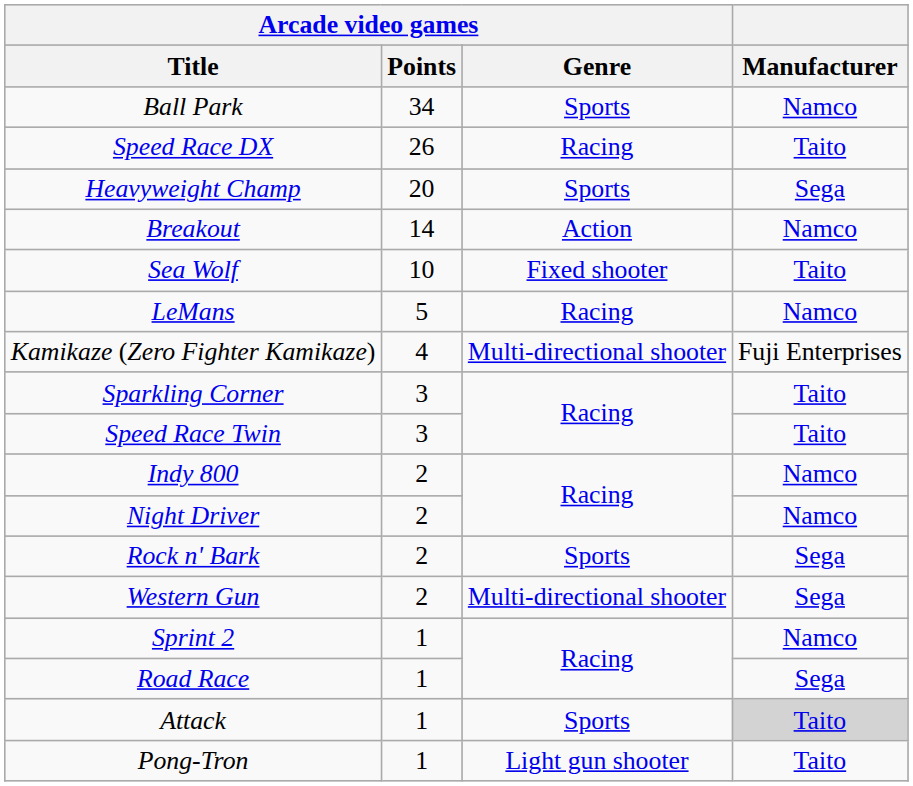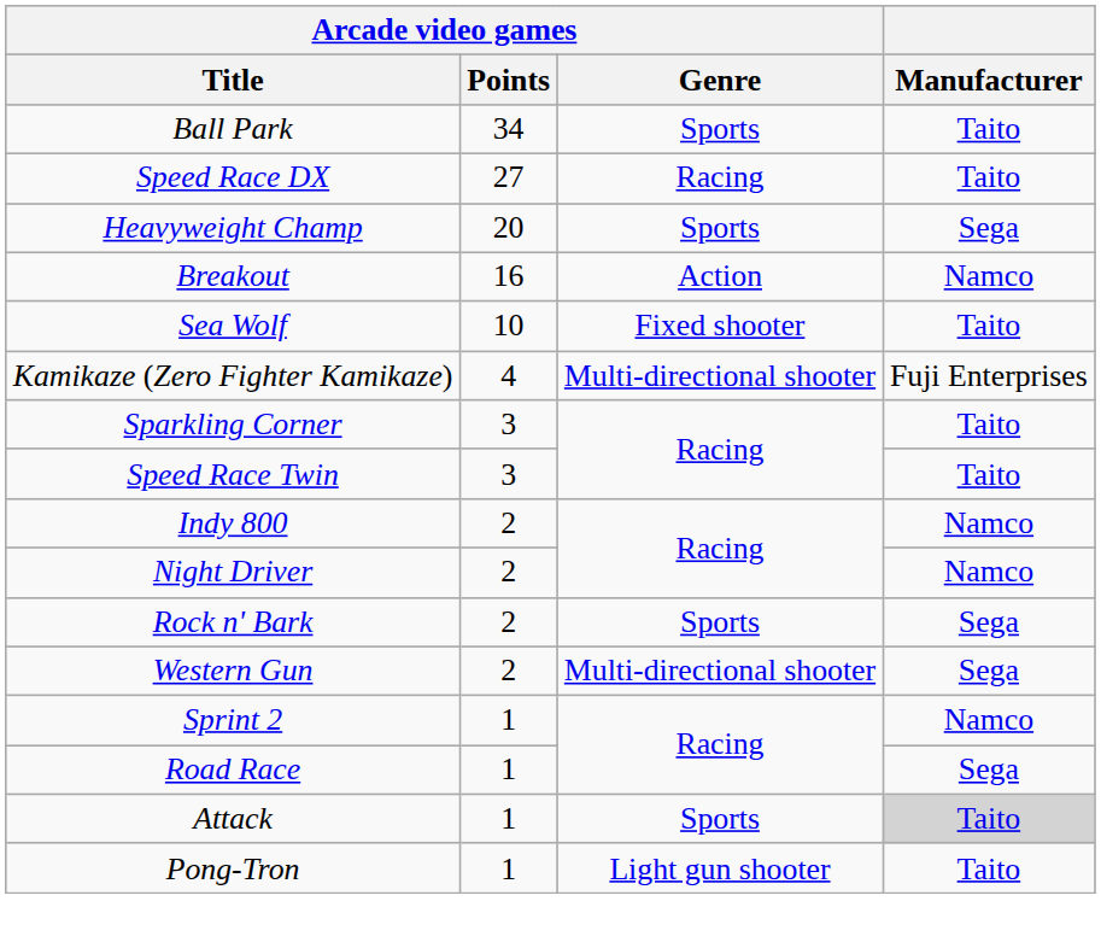Ball Park | Manufacturer: Namco -> Taito
Speed Race DX | Arcade video games / Points: 26 -> 27
Breakout | Arcade video games / Points: 14 -> 16
- row: LeMans | 5 | Racing | Namco
